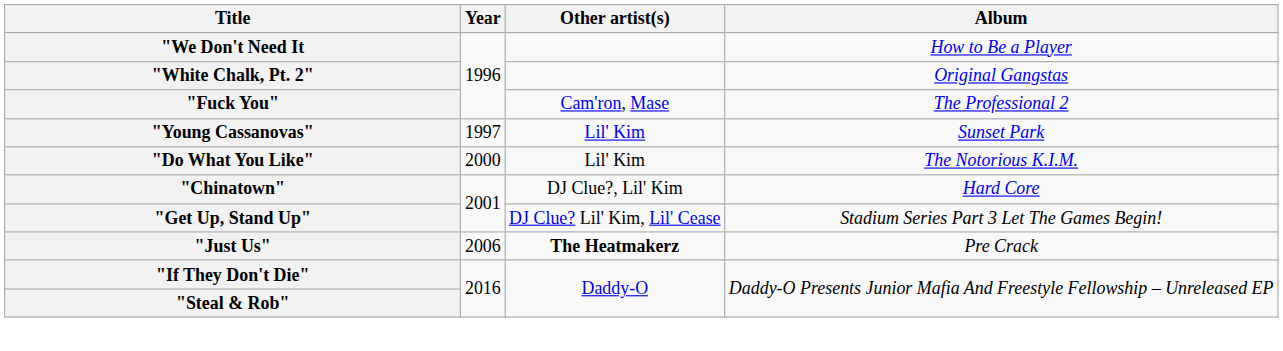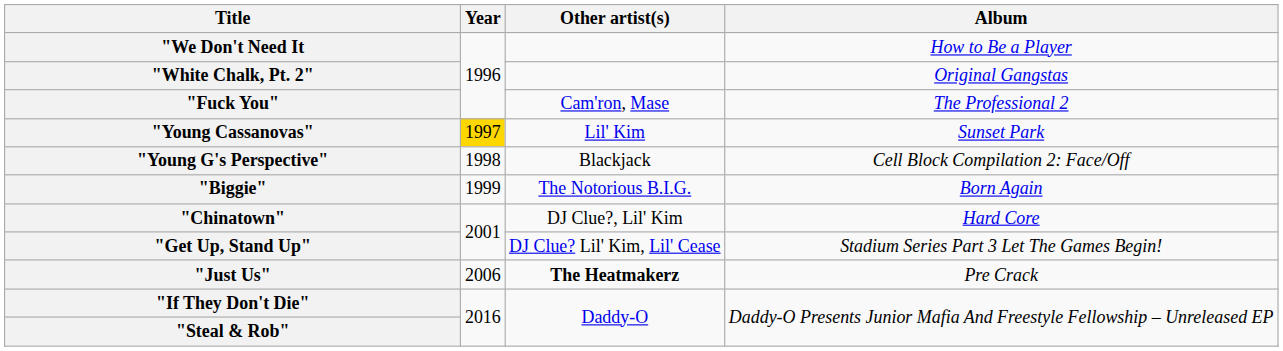"Young Cassanovas" | Year: no background -> gold background
+ row: "Young G's Perspective" | 1998 | Blackjack | Cell Block Compilation 2: Face/Off
+ row: "Biggie" | 1999 | The Notorious B.I.G. | Born Again
- row: "Do What You Like" | 2000 | Lil' Kim | The Notorious K.I.M.
